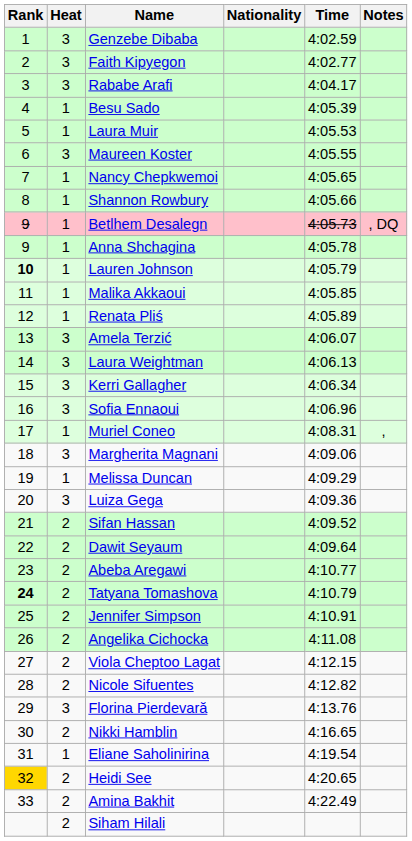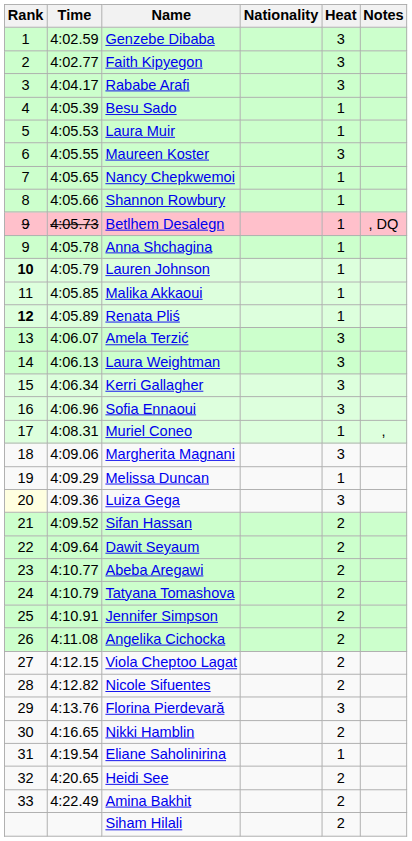columns swapped: Heat <-> Time
Renata Pliś | Rank: normal -> bold
Luiza Gega | Rank: no background -> lightyellow background
Tatyana Tomashova | Rank: bold -> normal
Heidi See | Rank: gold background -> no background
